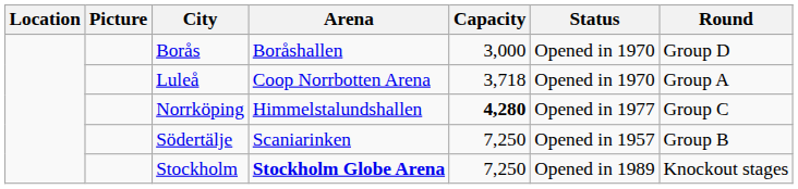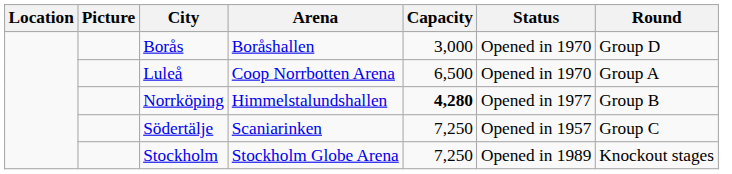Luleå | Capacity: 3,718 -> 6,500
Norrköping | Round: Group C -> Group B
Södertälje | Round: Group B -> Group C
Stockholm | Arena: bold -> normal
